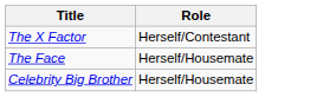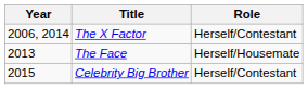+ column: Year | 2006, 2014 | 2013 | 2015
Celebrity Big Brother | Role: Herself/Housemate -> Herself/Contestant
